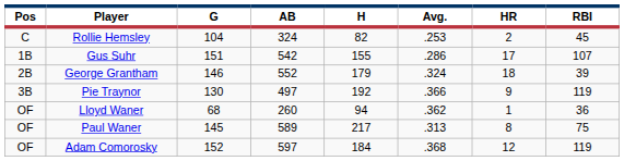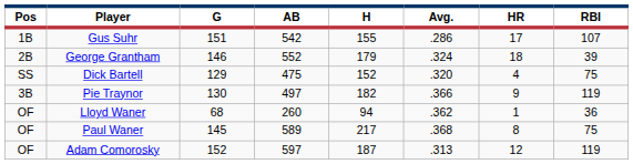- row: C | Rollie Hemsley | 104 | 324 | 82 | .253 | 2 | 45
+ row: SS | Dick Bartell | 129 | 475 | 152 | .320 | 4 | 75
Pie Traynor | H: 192 -> 182
Paul Waner | Avg.: .313 -> .368
Adam Comorosky | H: 184 -> 187
Adam Comorosky | Avg.: .368 -> .313
